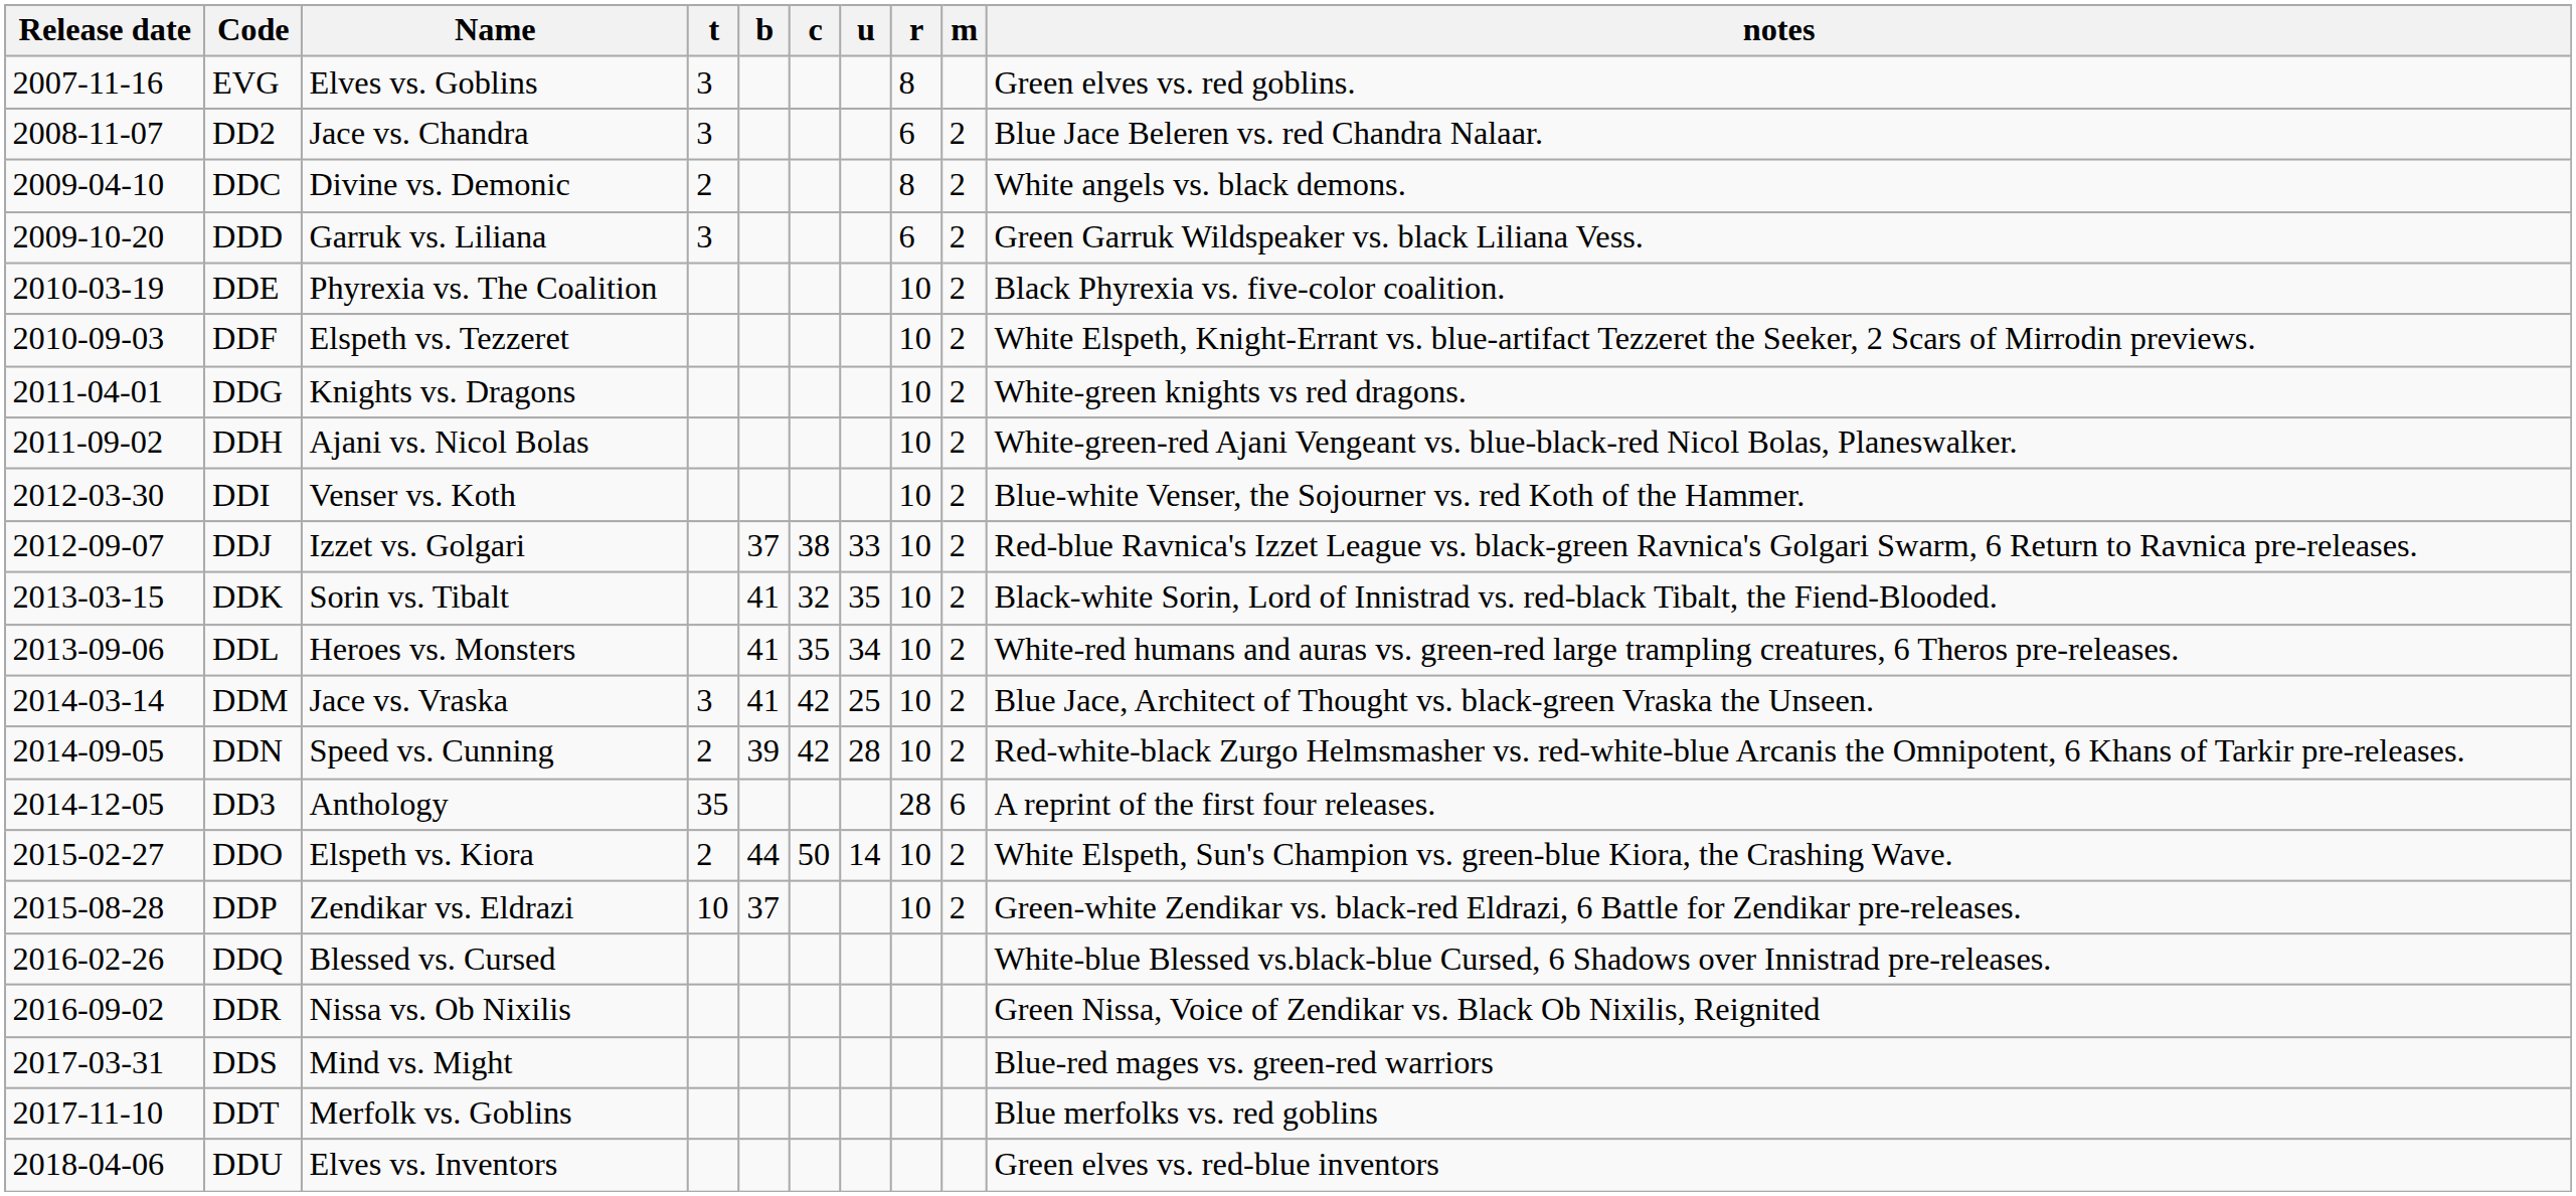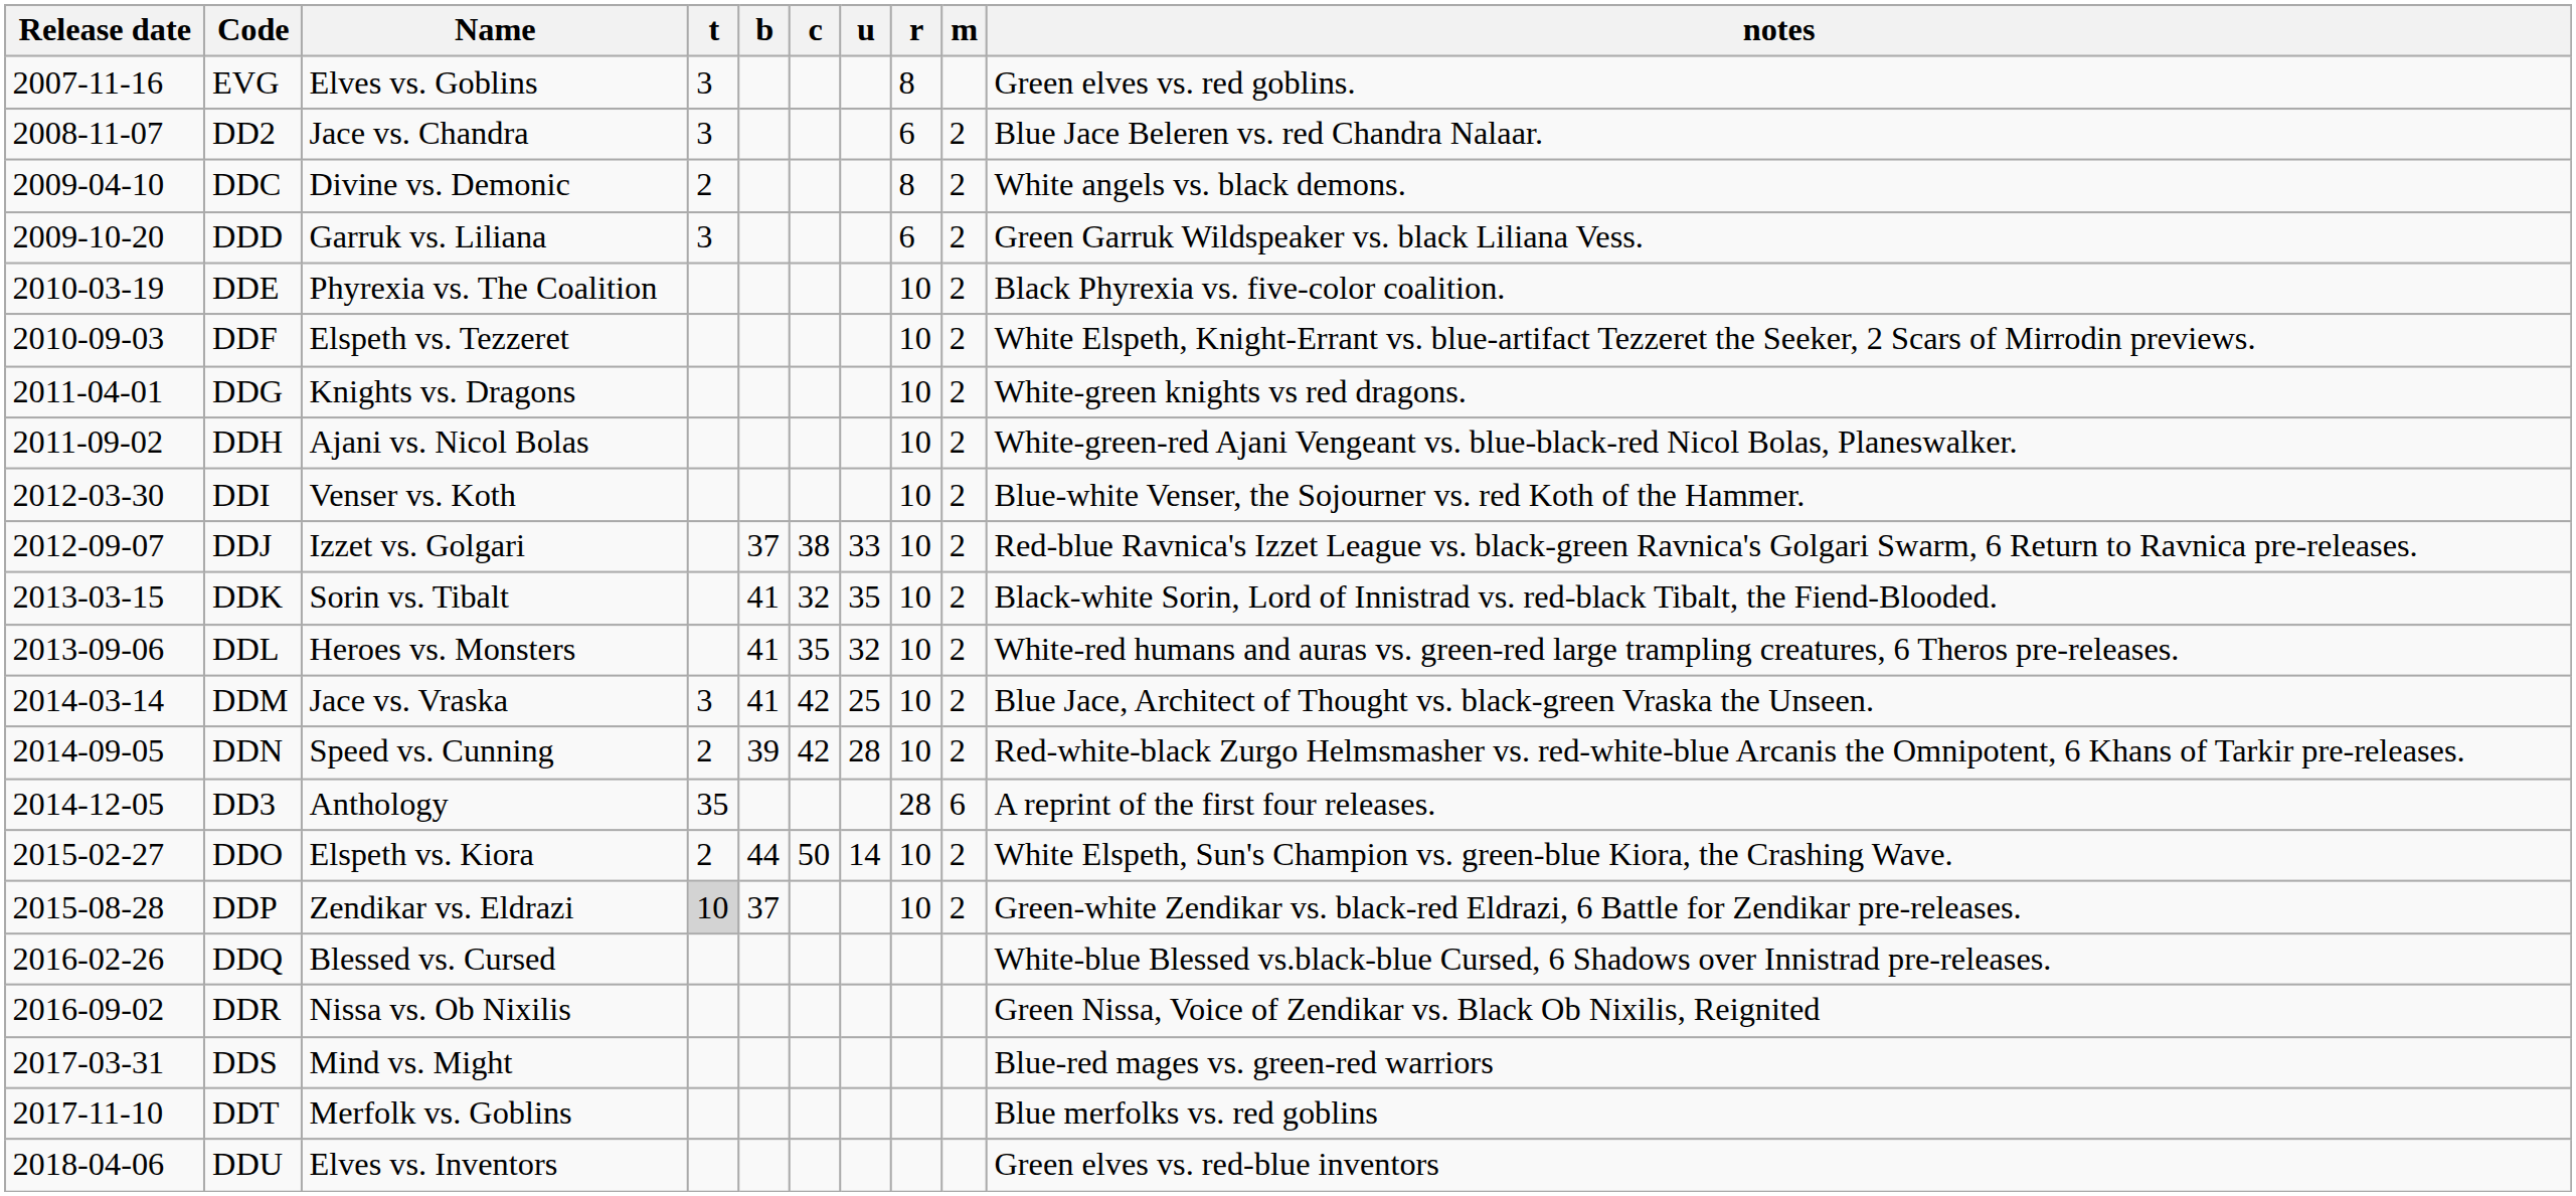DDL | u: 34 -> 32
DDP | t: no background -> lightgrey background
